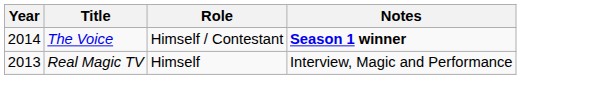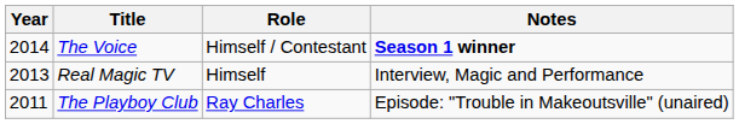+ row: 2011 | The Playboy Club | Ray Charles | Episode: "Trouble in Makeoutsville" (unaired)
